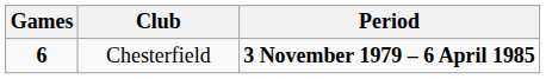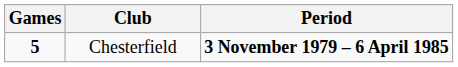Chesterfield | Games: 6 -> 5
